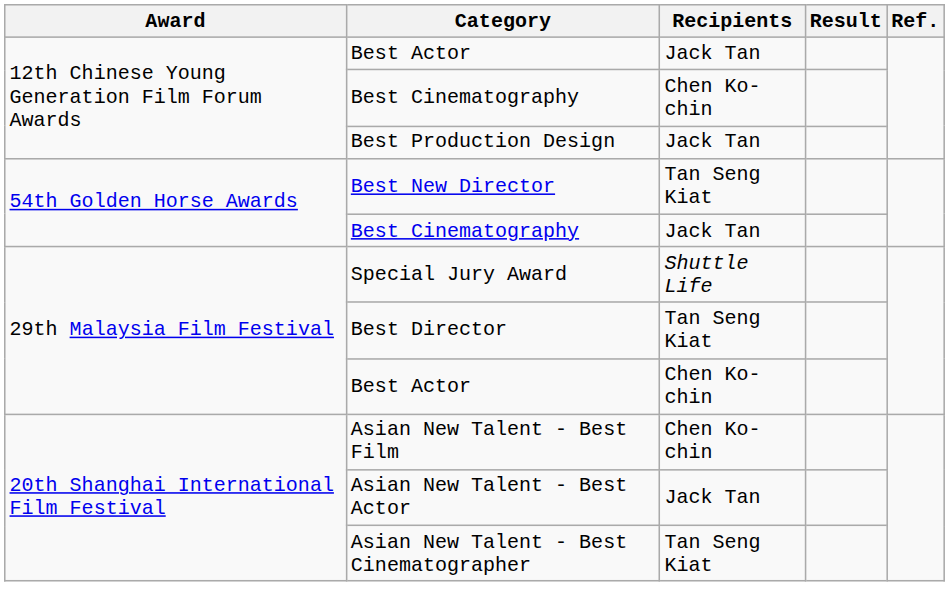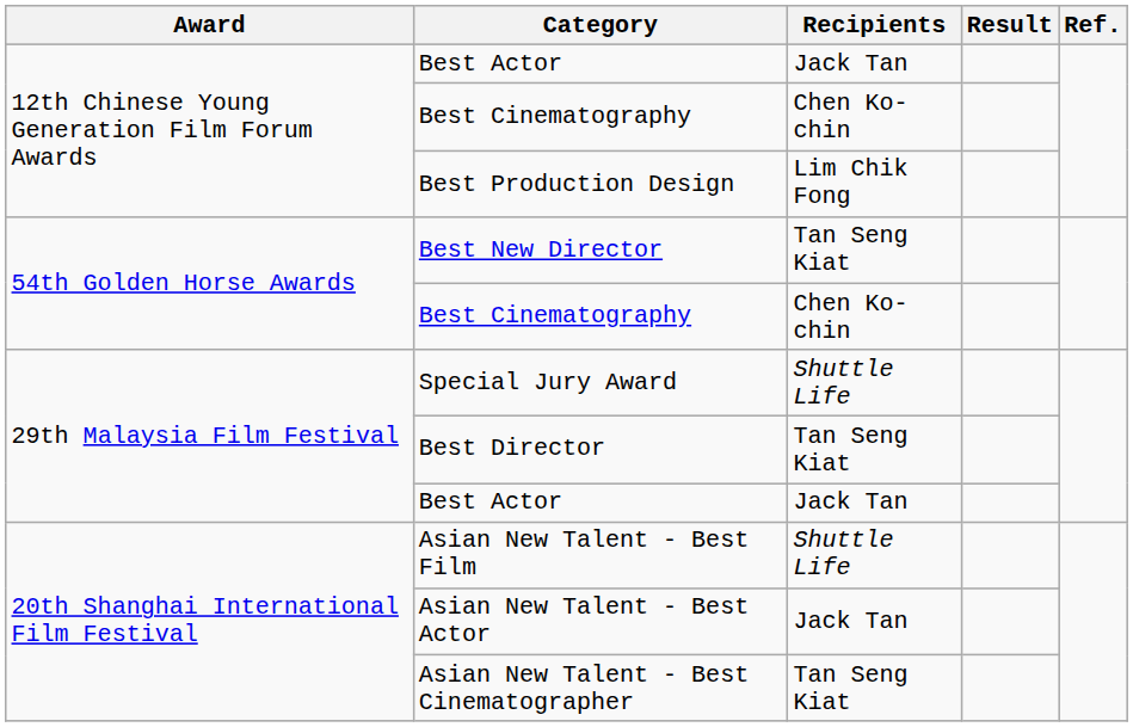Best Production Design | Recipients: Jack Tan -> Lim Chik Fong
54th Golden Horse Awards / Best Cinematography | Recipients: Jack Tan -> Chen Ko-chin
29th Malaysia Film Festival / Best Actor | Recipients: Chen Ko-chin -> Jack Tan
Asian New Talent - Best Film | Recipients: Chen Ko-chin -> Shuttle Life
